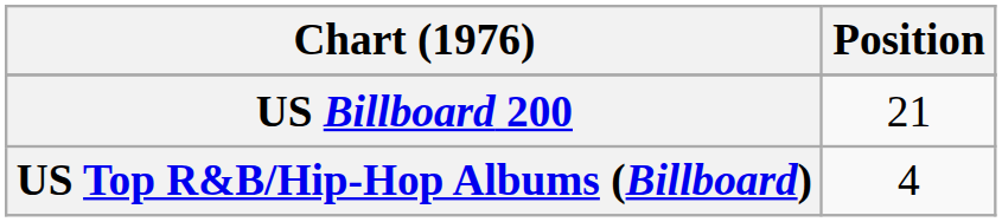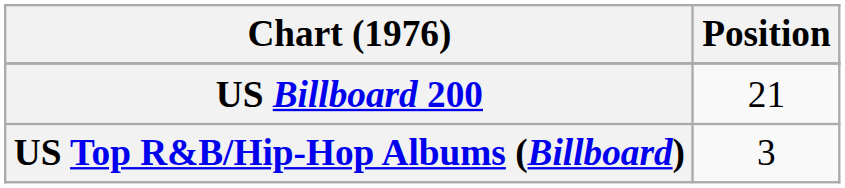US Top R&B/Hip-Hop Albums (Billboard) | Position: 4 -> 3
